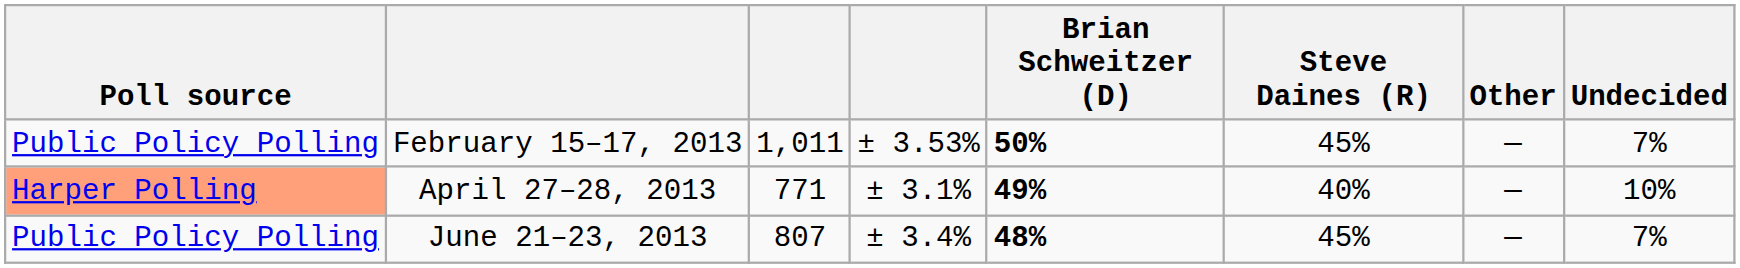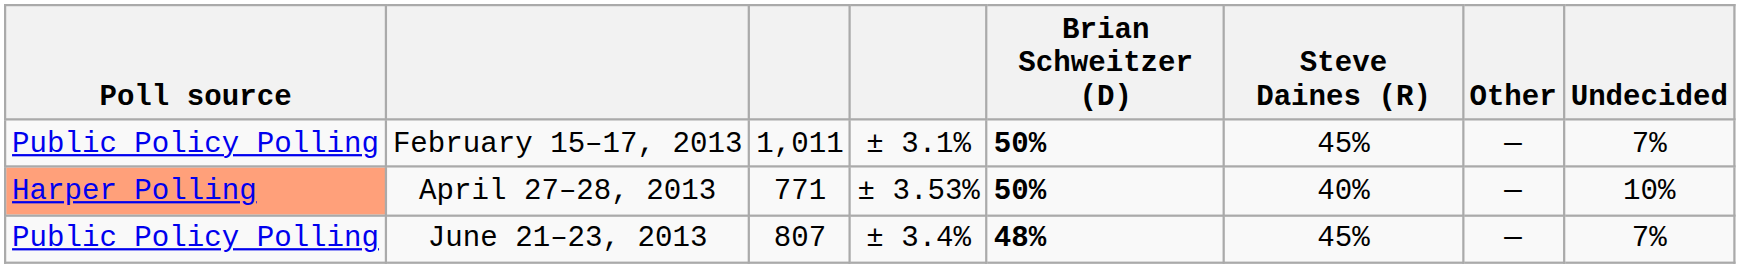February 15–17, 2013 | column 4: ± 3.53% -> ± 3.1%
April 27–28, 2013 | column 4: ± 3.1% -> ± 3.53%
April 27–28, 2013 | Brian Schweitzer (D): 49% -> 50%
